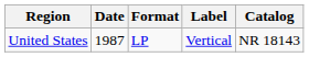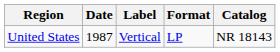columns swapped: Label <-> Format
